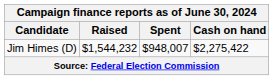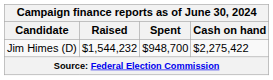Jim Himes (D) | Spent: $948,007 -> $948,700
